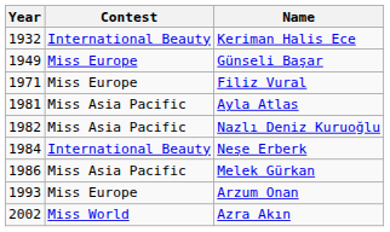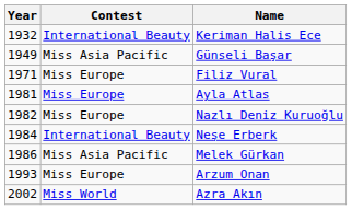Günseli Başar | Contest: Miss Europe -> Miss Asia Pacific
Ayla Atlas | Contest: Miss Asia Pacific -> Miss Europe
Nazlı Deniz Kuruoğlu | Contest: Miss Asia Pacific -> Miss Europe
